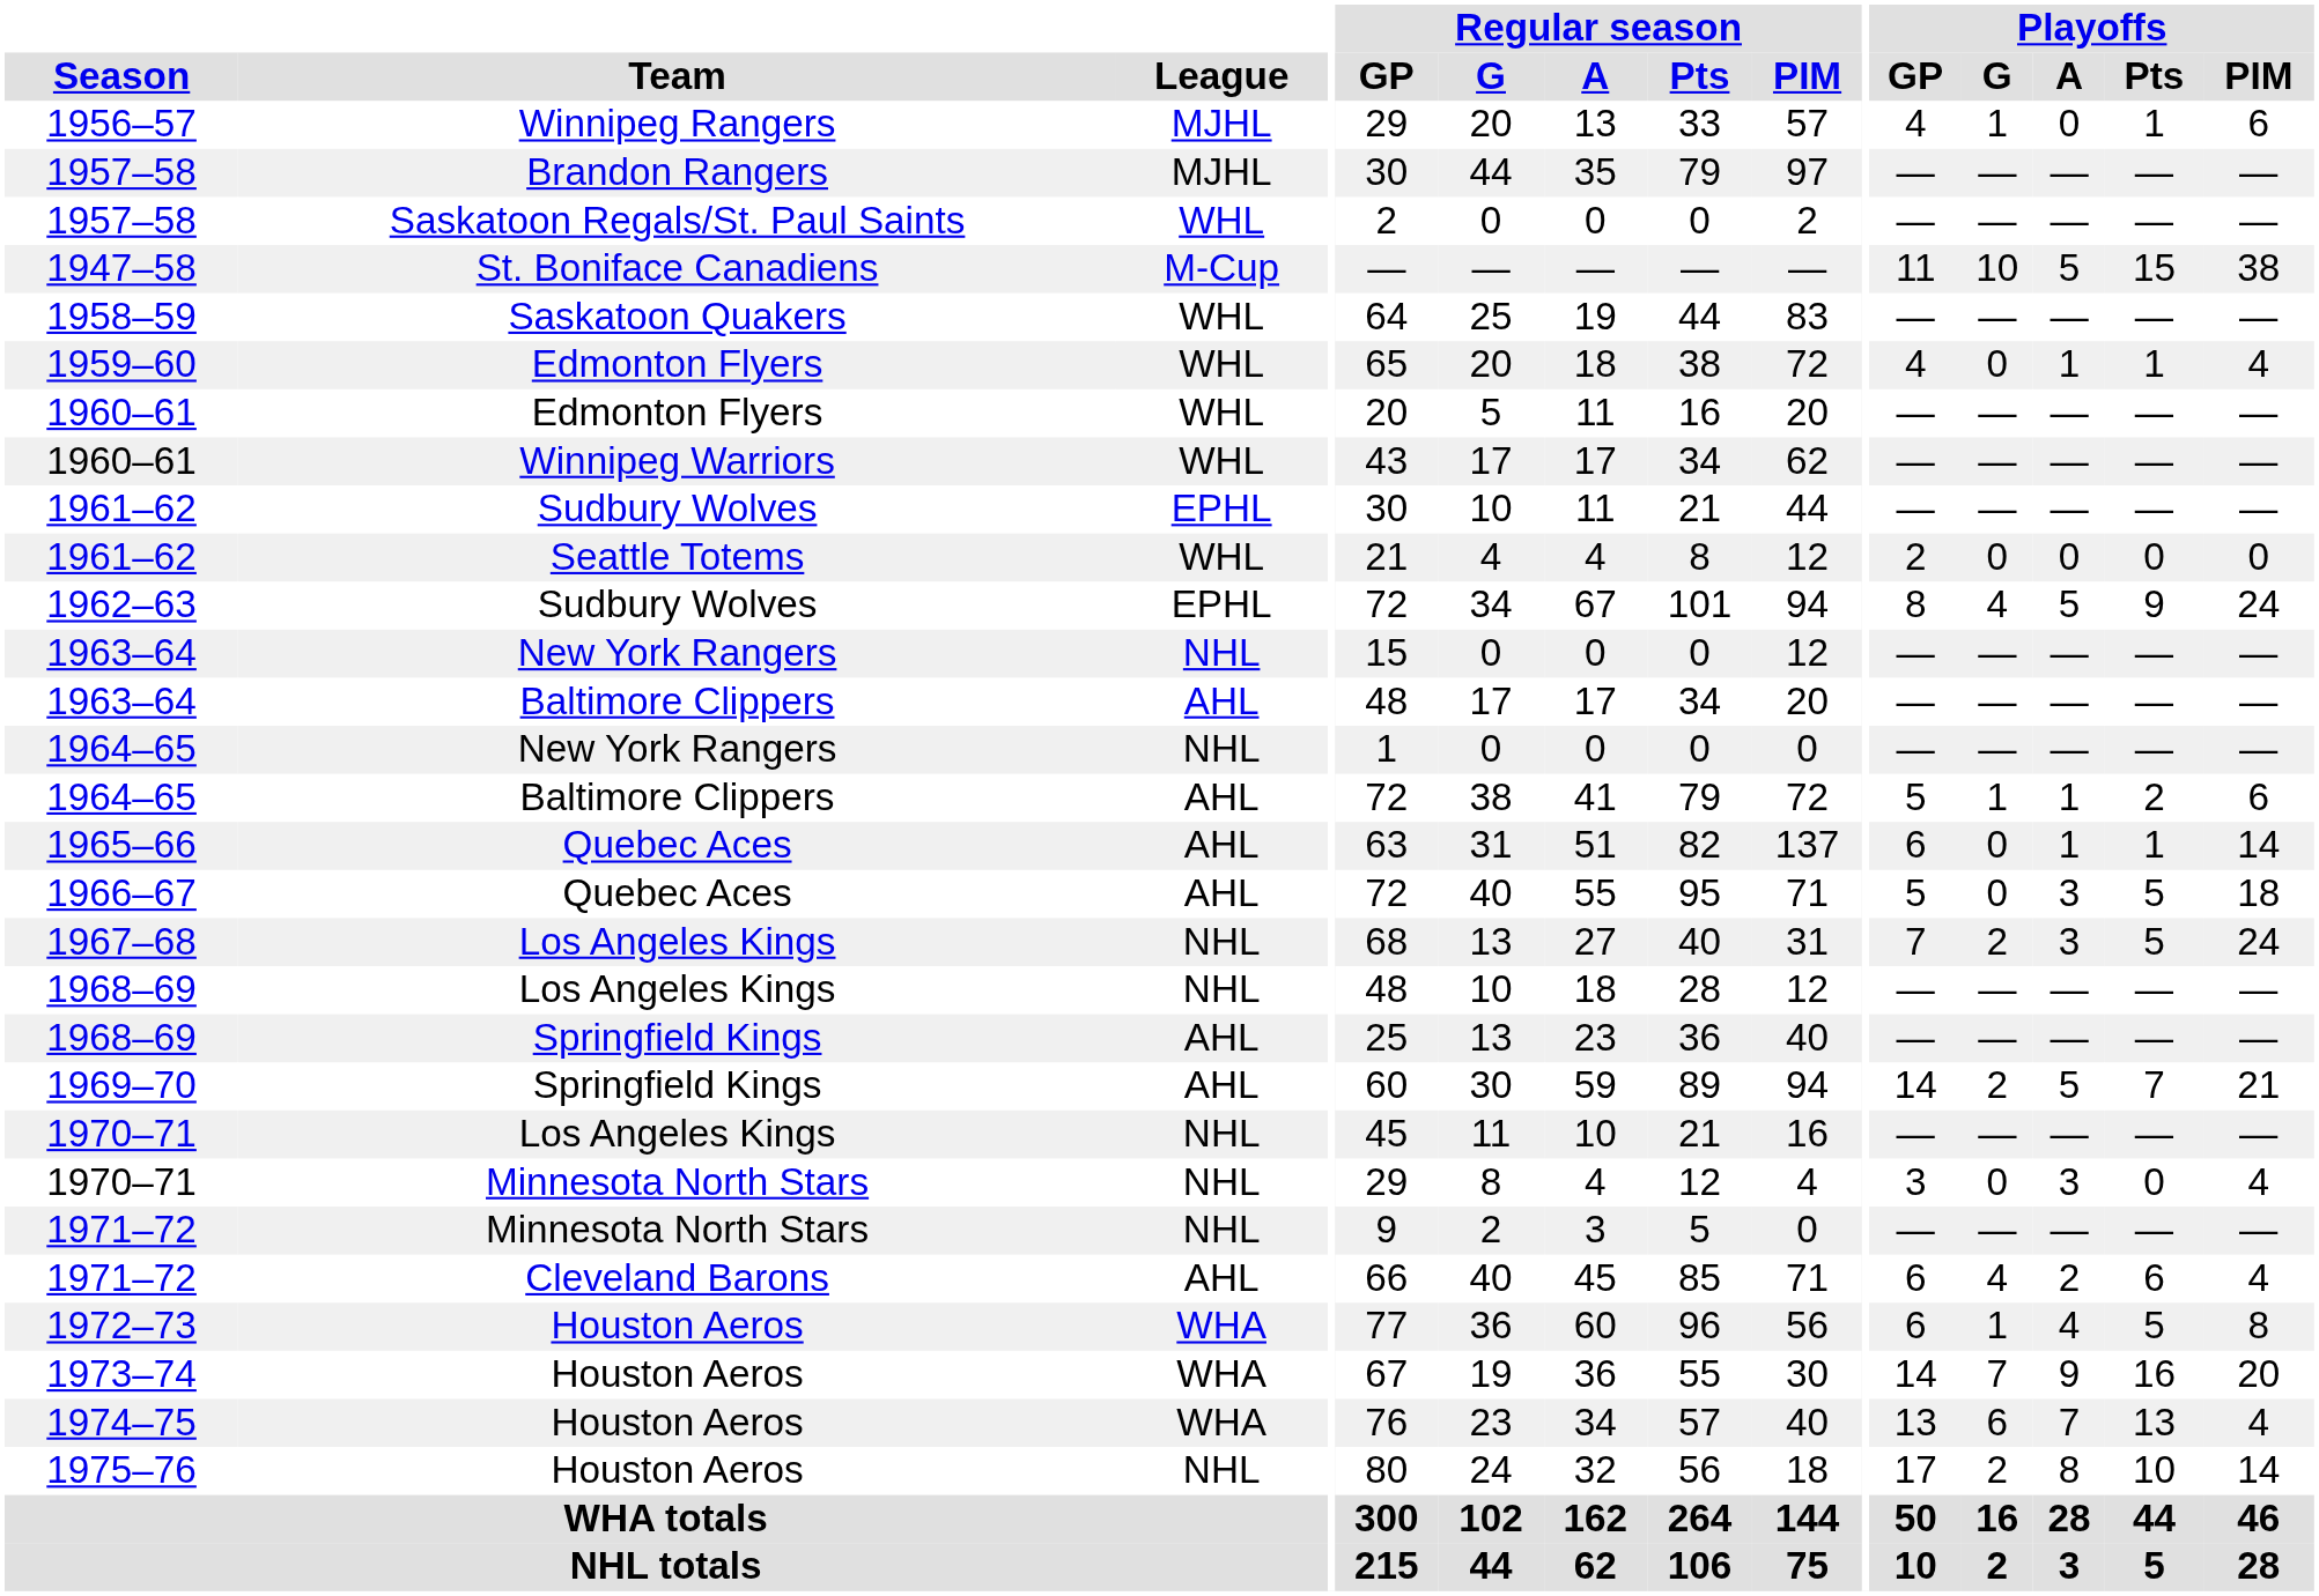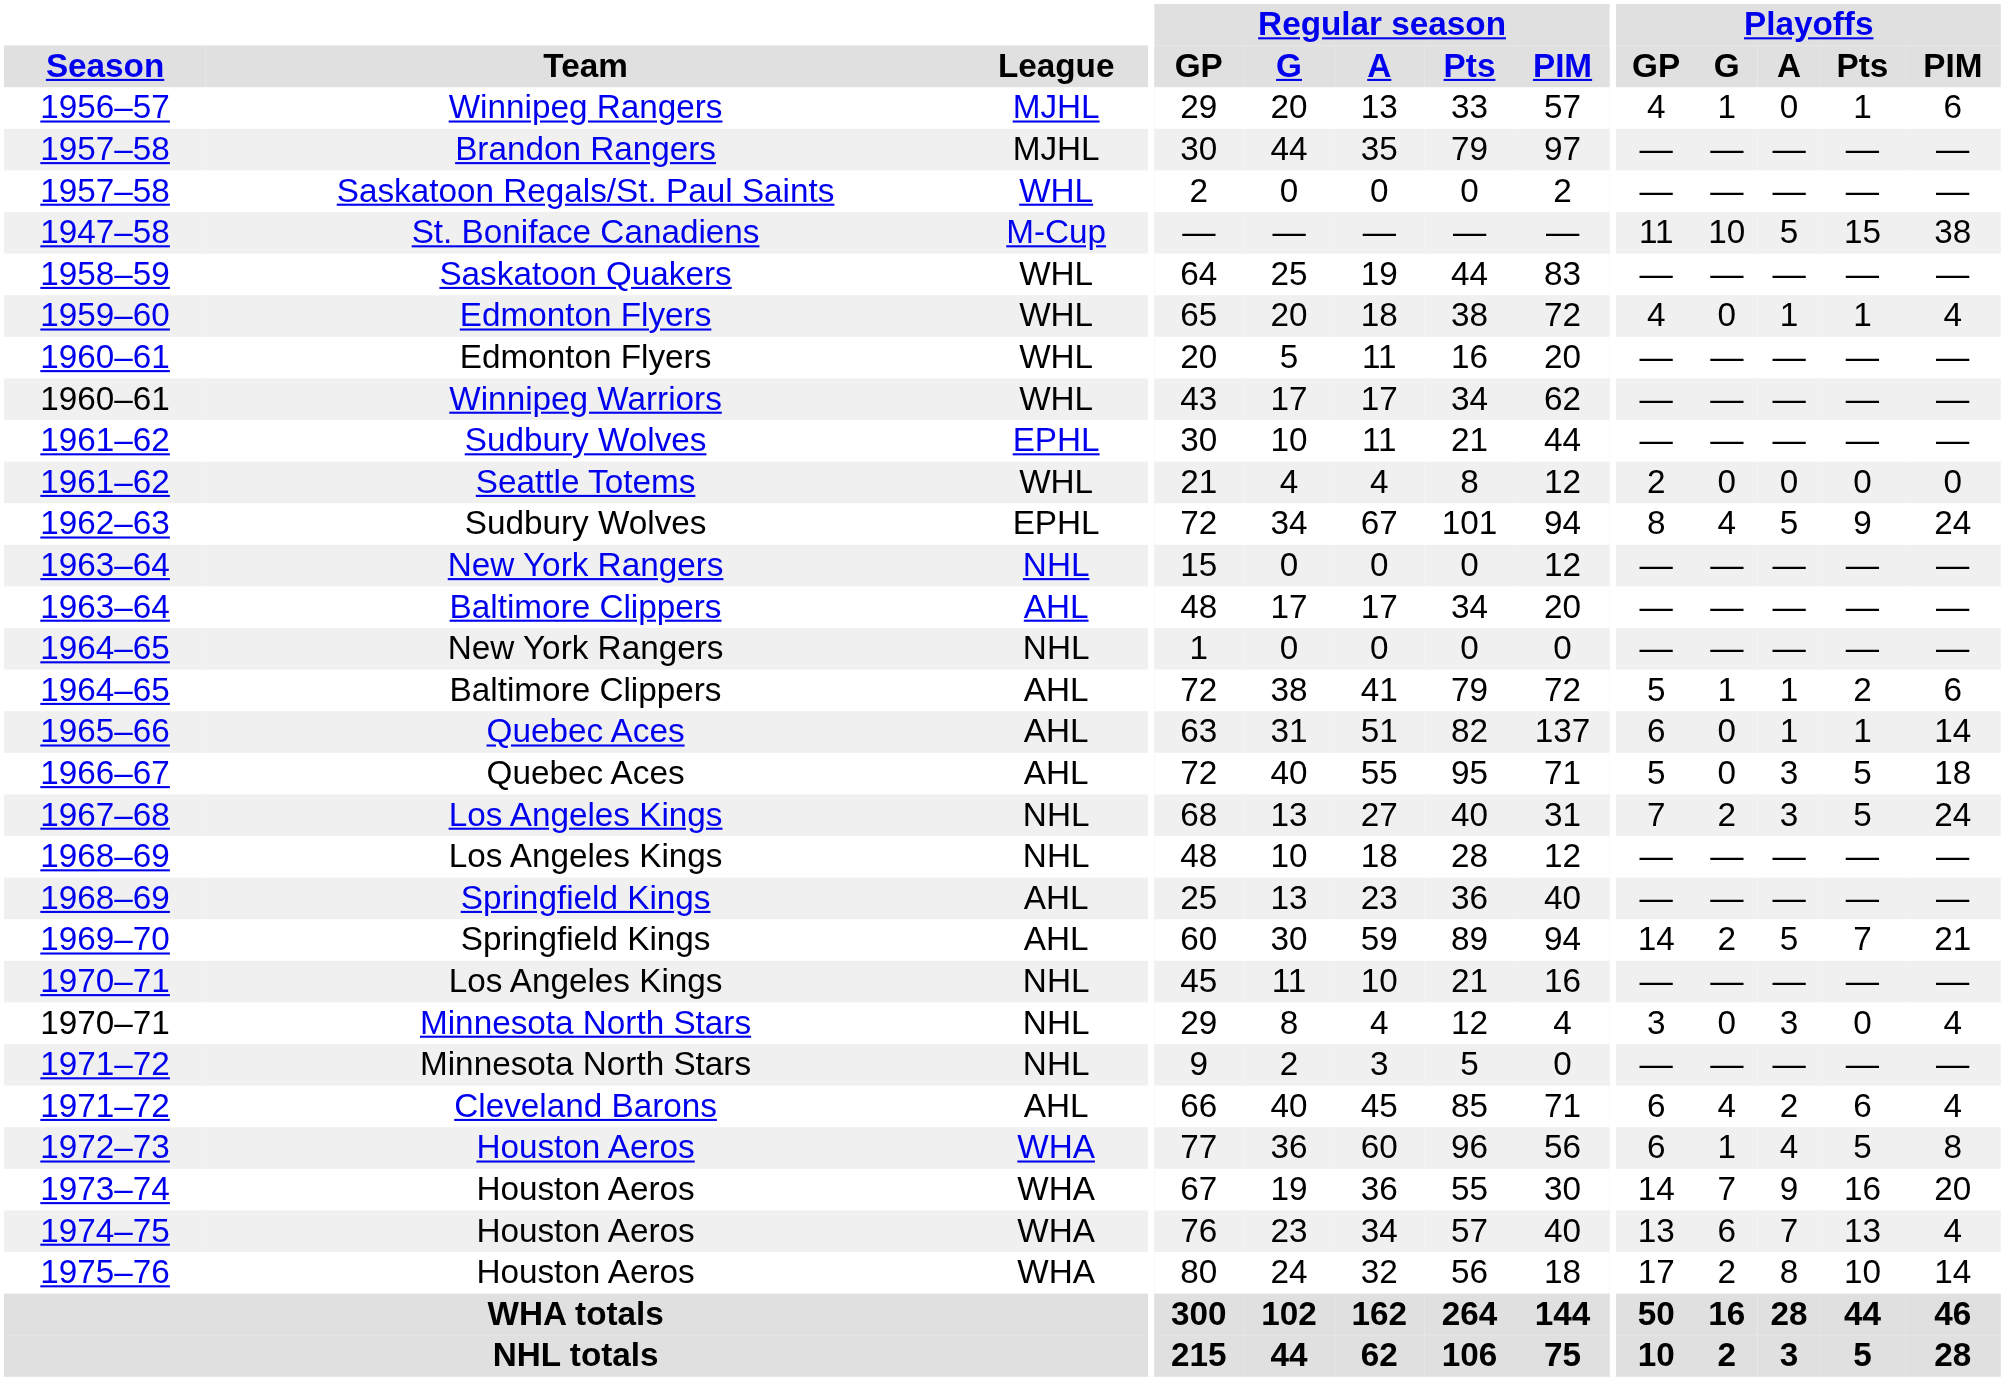1975–76 | League: NHL -> WHA
